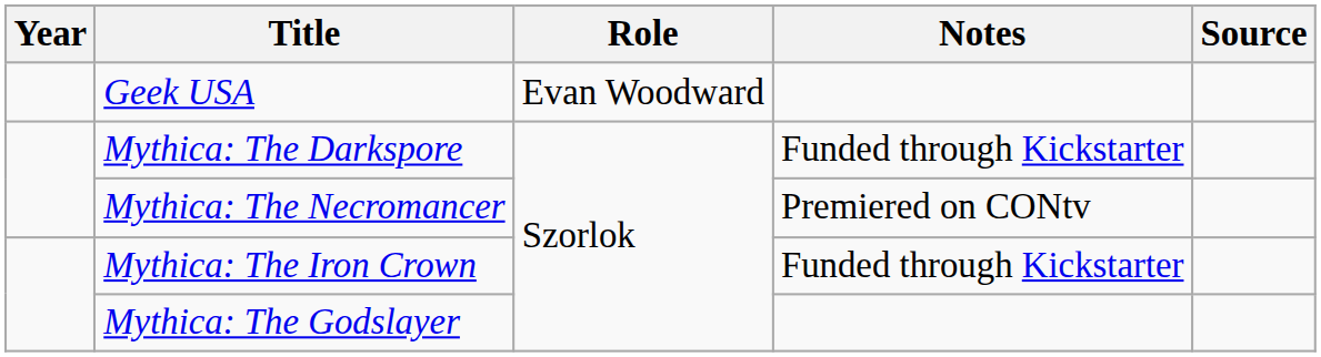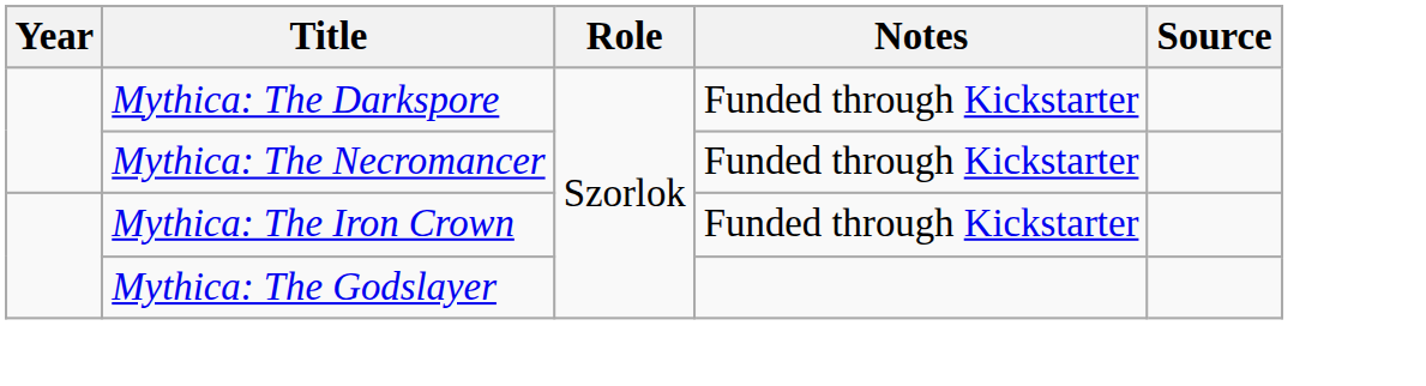- row: Geek USA | Evan Woodward
Mythica: The Necromancer | Notes: Premiered on CONtv -> Funded through Kickstarter
